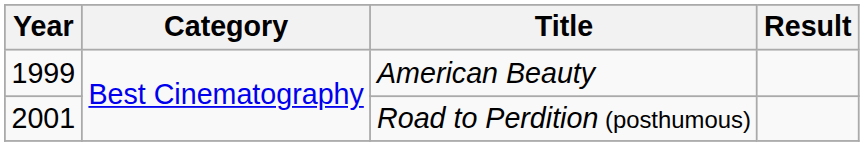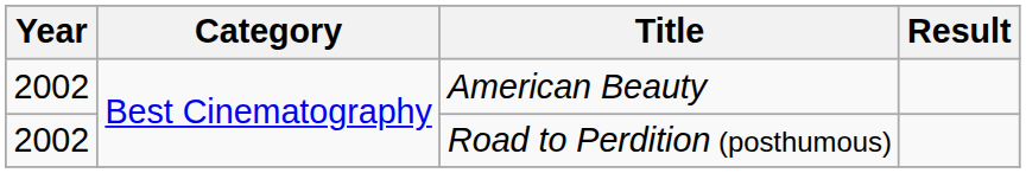American Beauty | Year: 1999 -> 2002
Road to Perdition (posthumous) | Year: 2001 -> 2002
